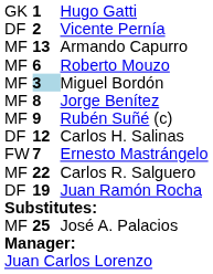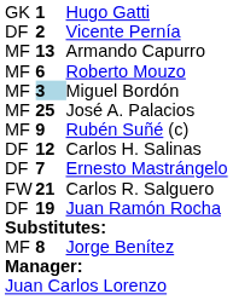rows swapped: Jorge Benítez <-> José A. Palacios
Ernesto Mastrángelo | column 1: FW -> DF
Carlos R. Salguero | column 1: MF -> FW
Carlos R. Salguero | column 2: 22 -> 21
